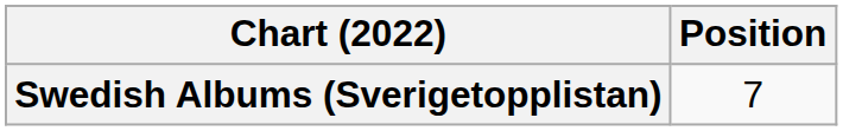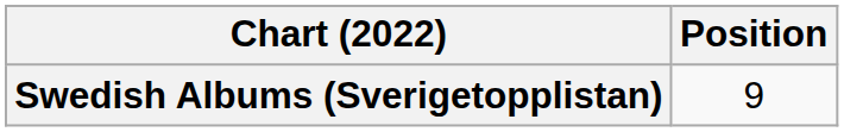Swedish Albums (Sverigetopplistan) | Position: 7 -> 9
